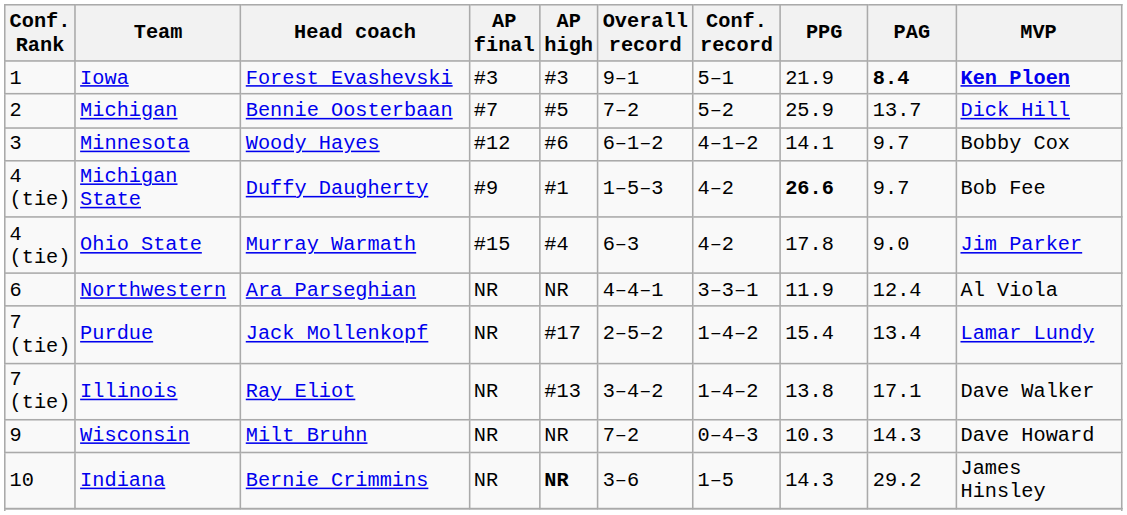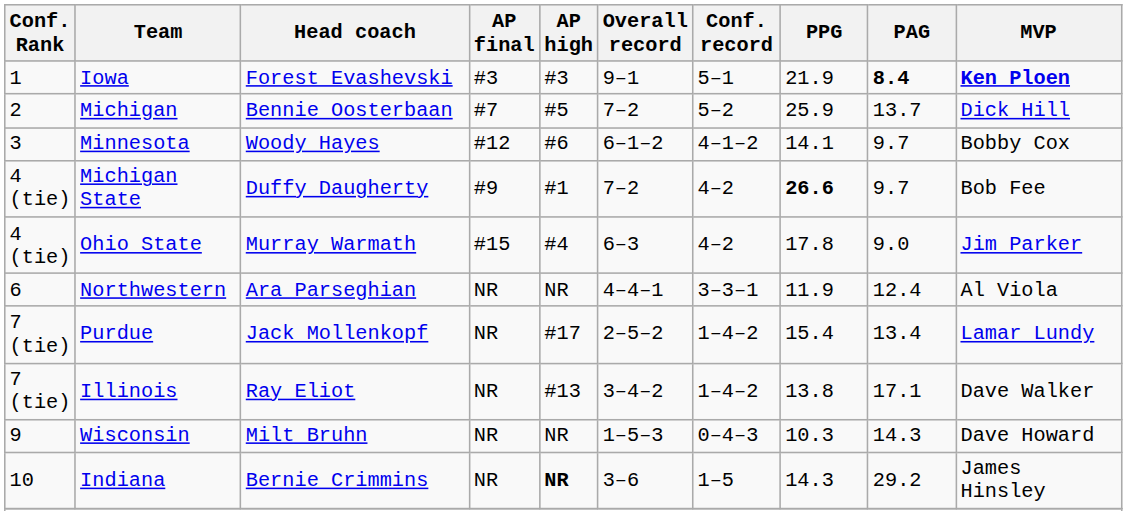Michigan State | Overall record: 1–5–3 -> 7–2
Wisconsin | Overall record: 7–2 -> 1–5–3
